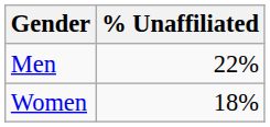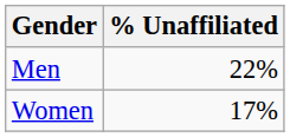Women | % Unaffiliated: 18% -> 17%
